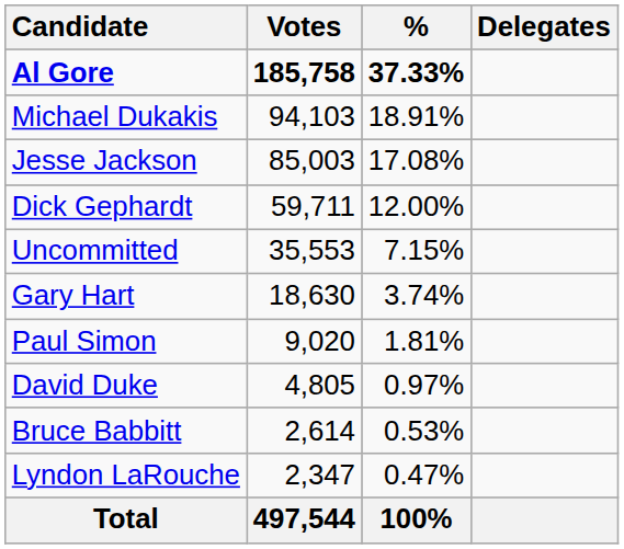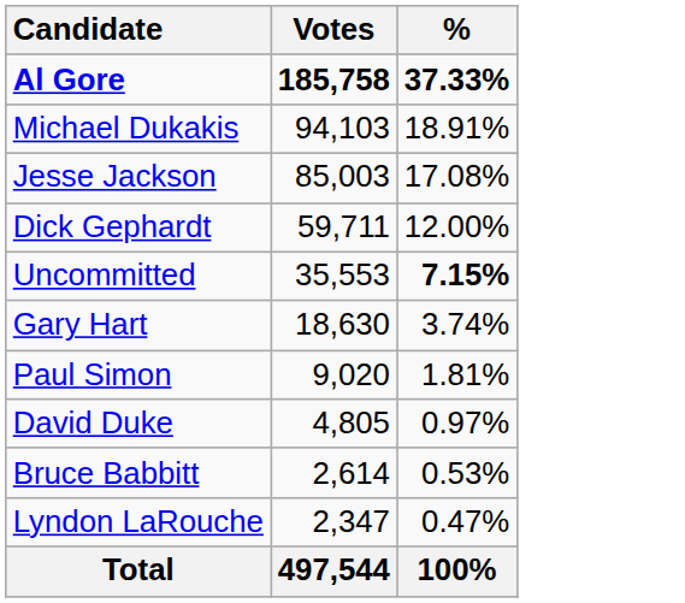- column: Delegates
Uncommitted | %: normal -> bold
